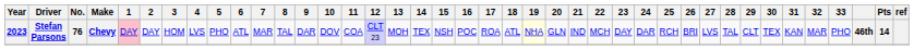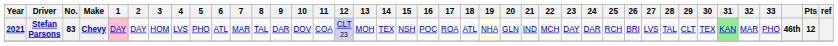Stefan Parsons | Year: 2023 -> 2021
Stefan Parsons | No.: 76 -> 83
Stefan Parsons | 31: no background -> lightgreen background
Stefan Parsons | Pts: 14 -> 12
